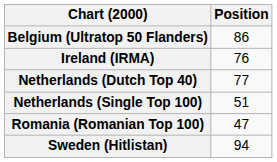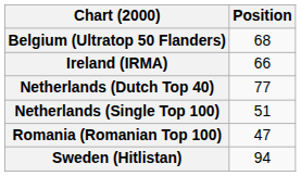Belgium (Ultratop 50 Flanders) | Position: 86 -> 68
Ireland (IRMA) | Position: 76 -> 66
